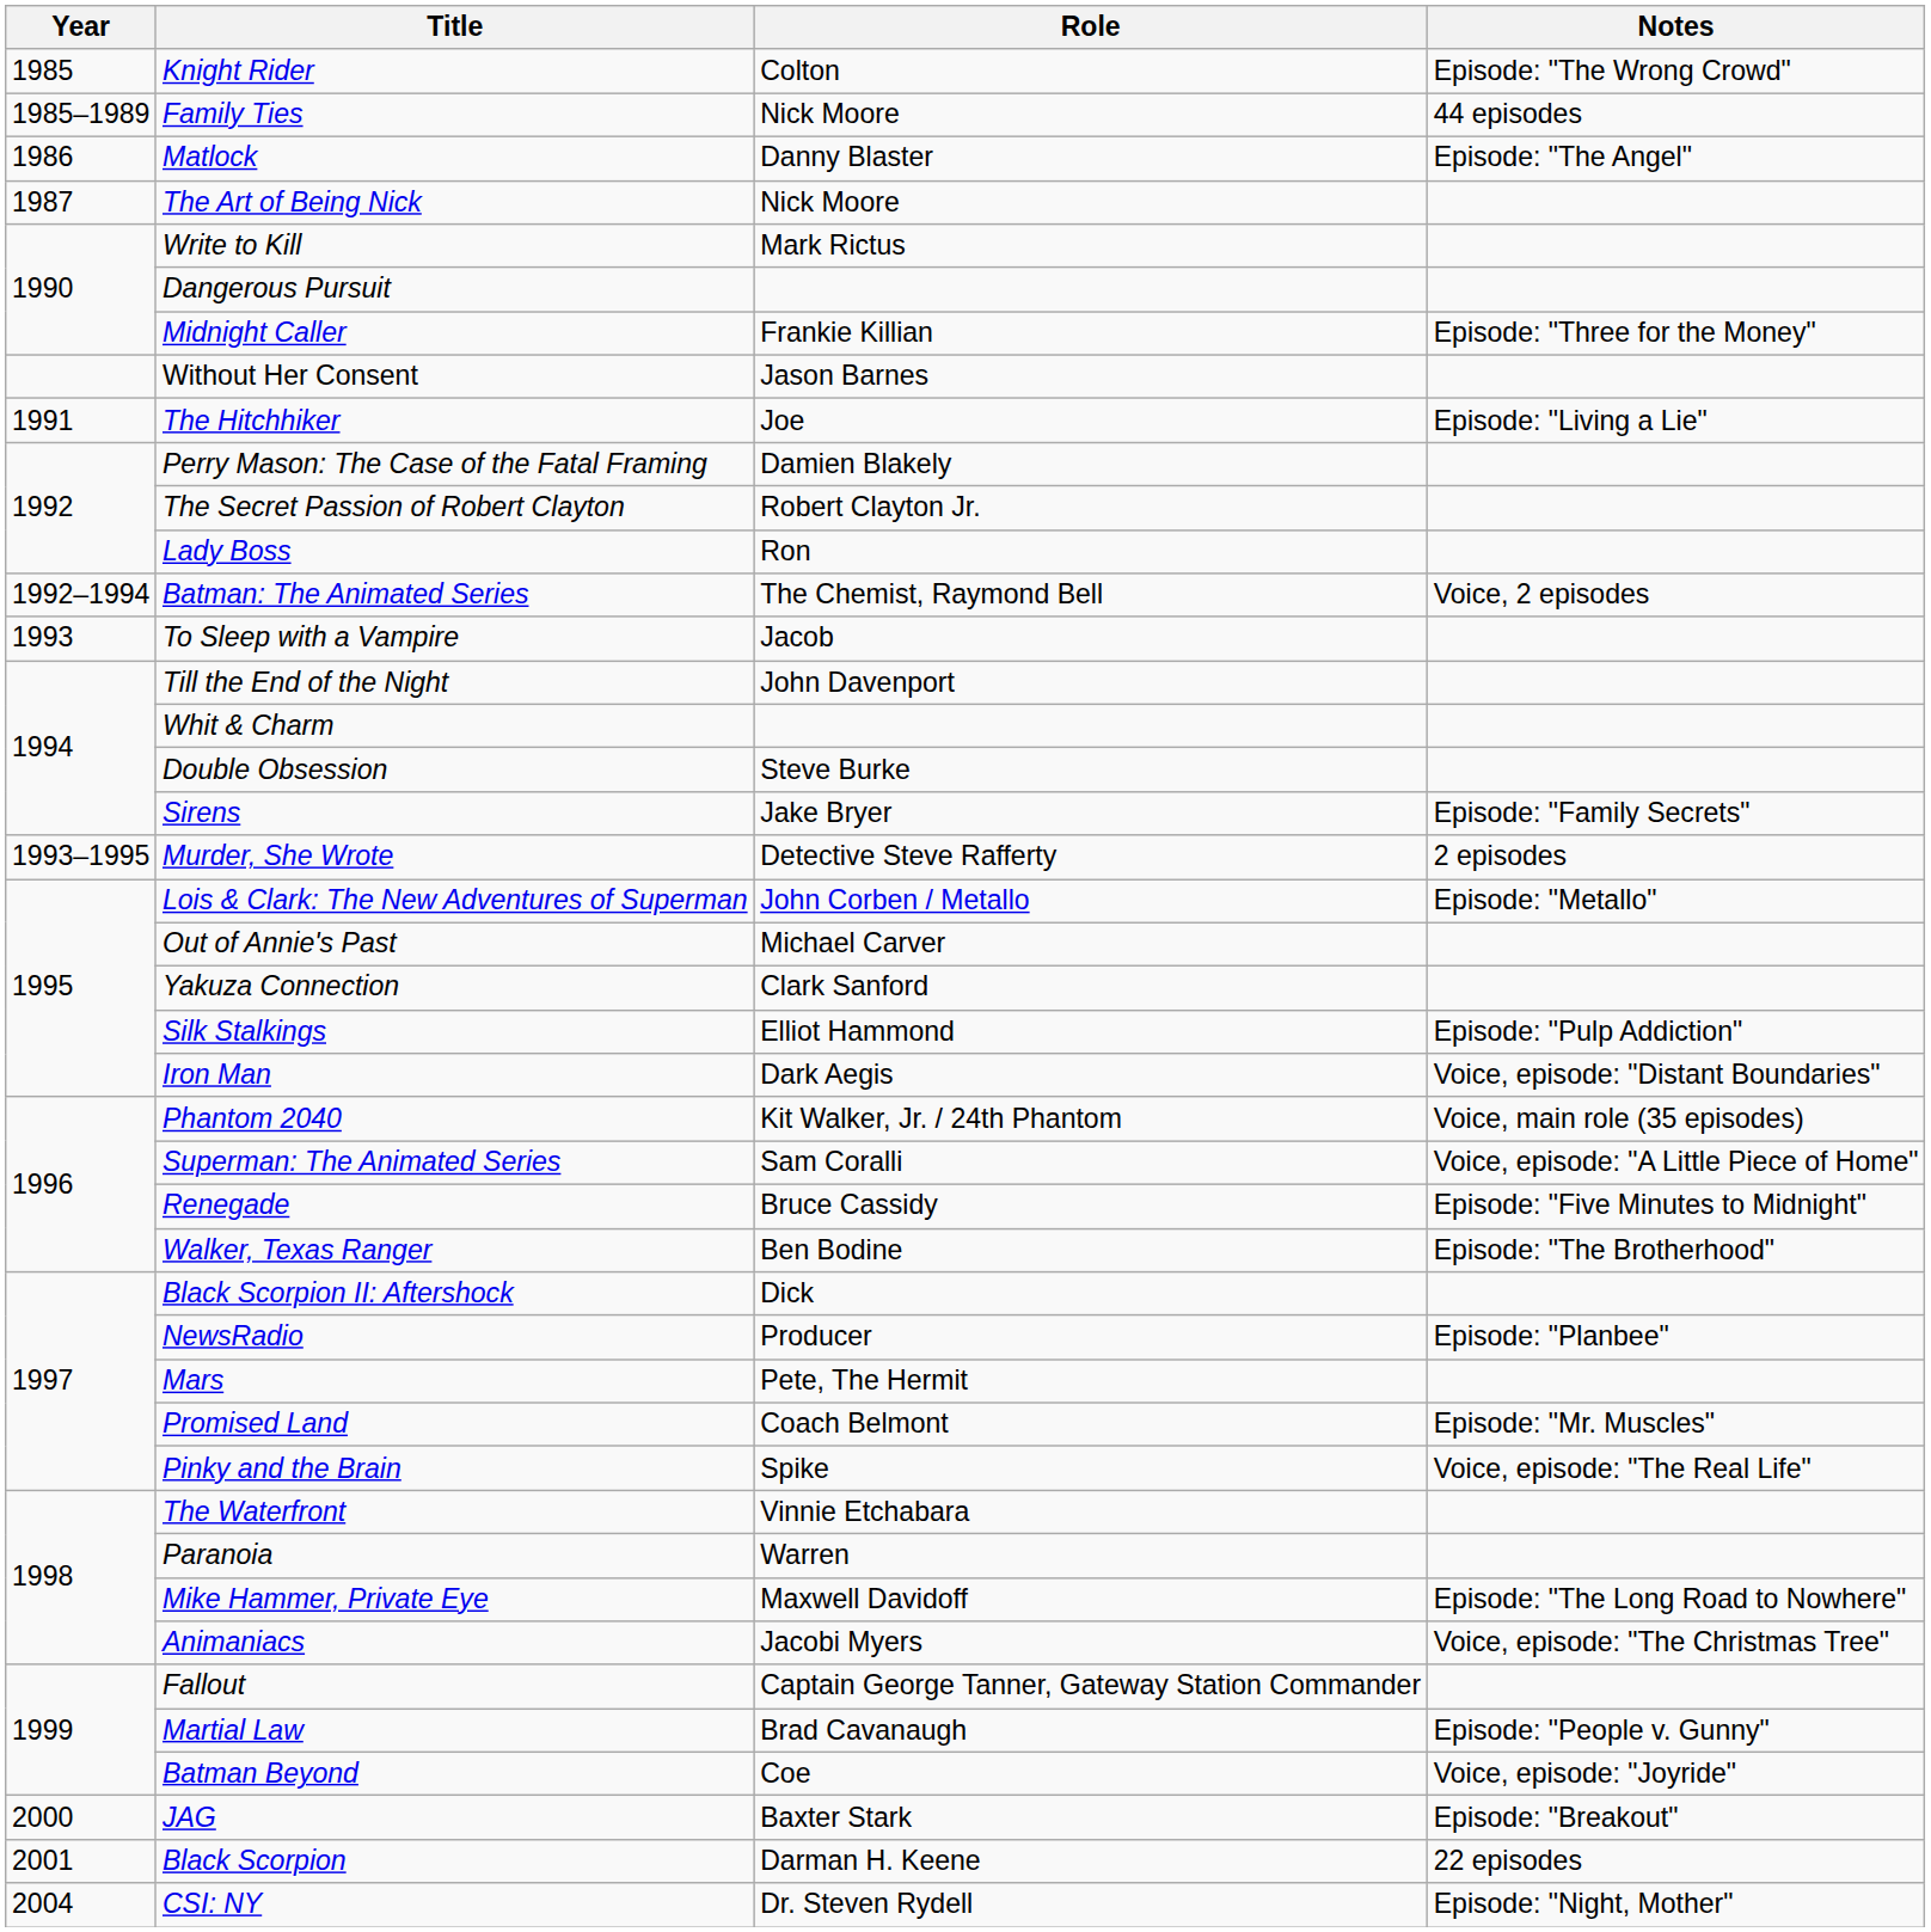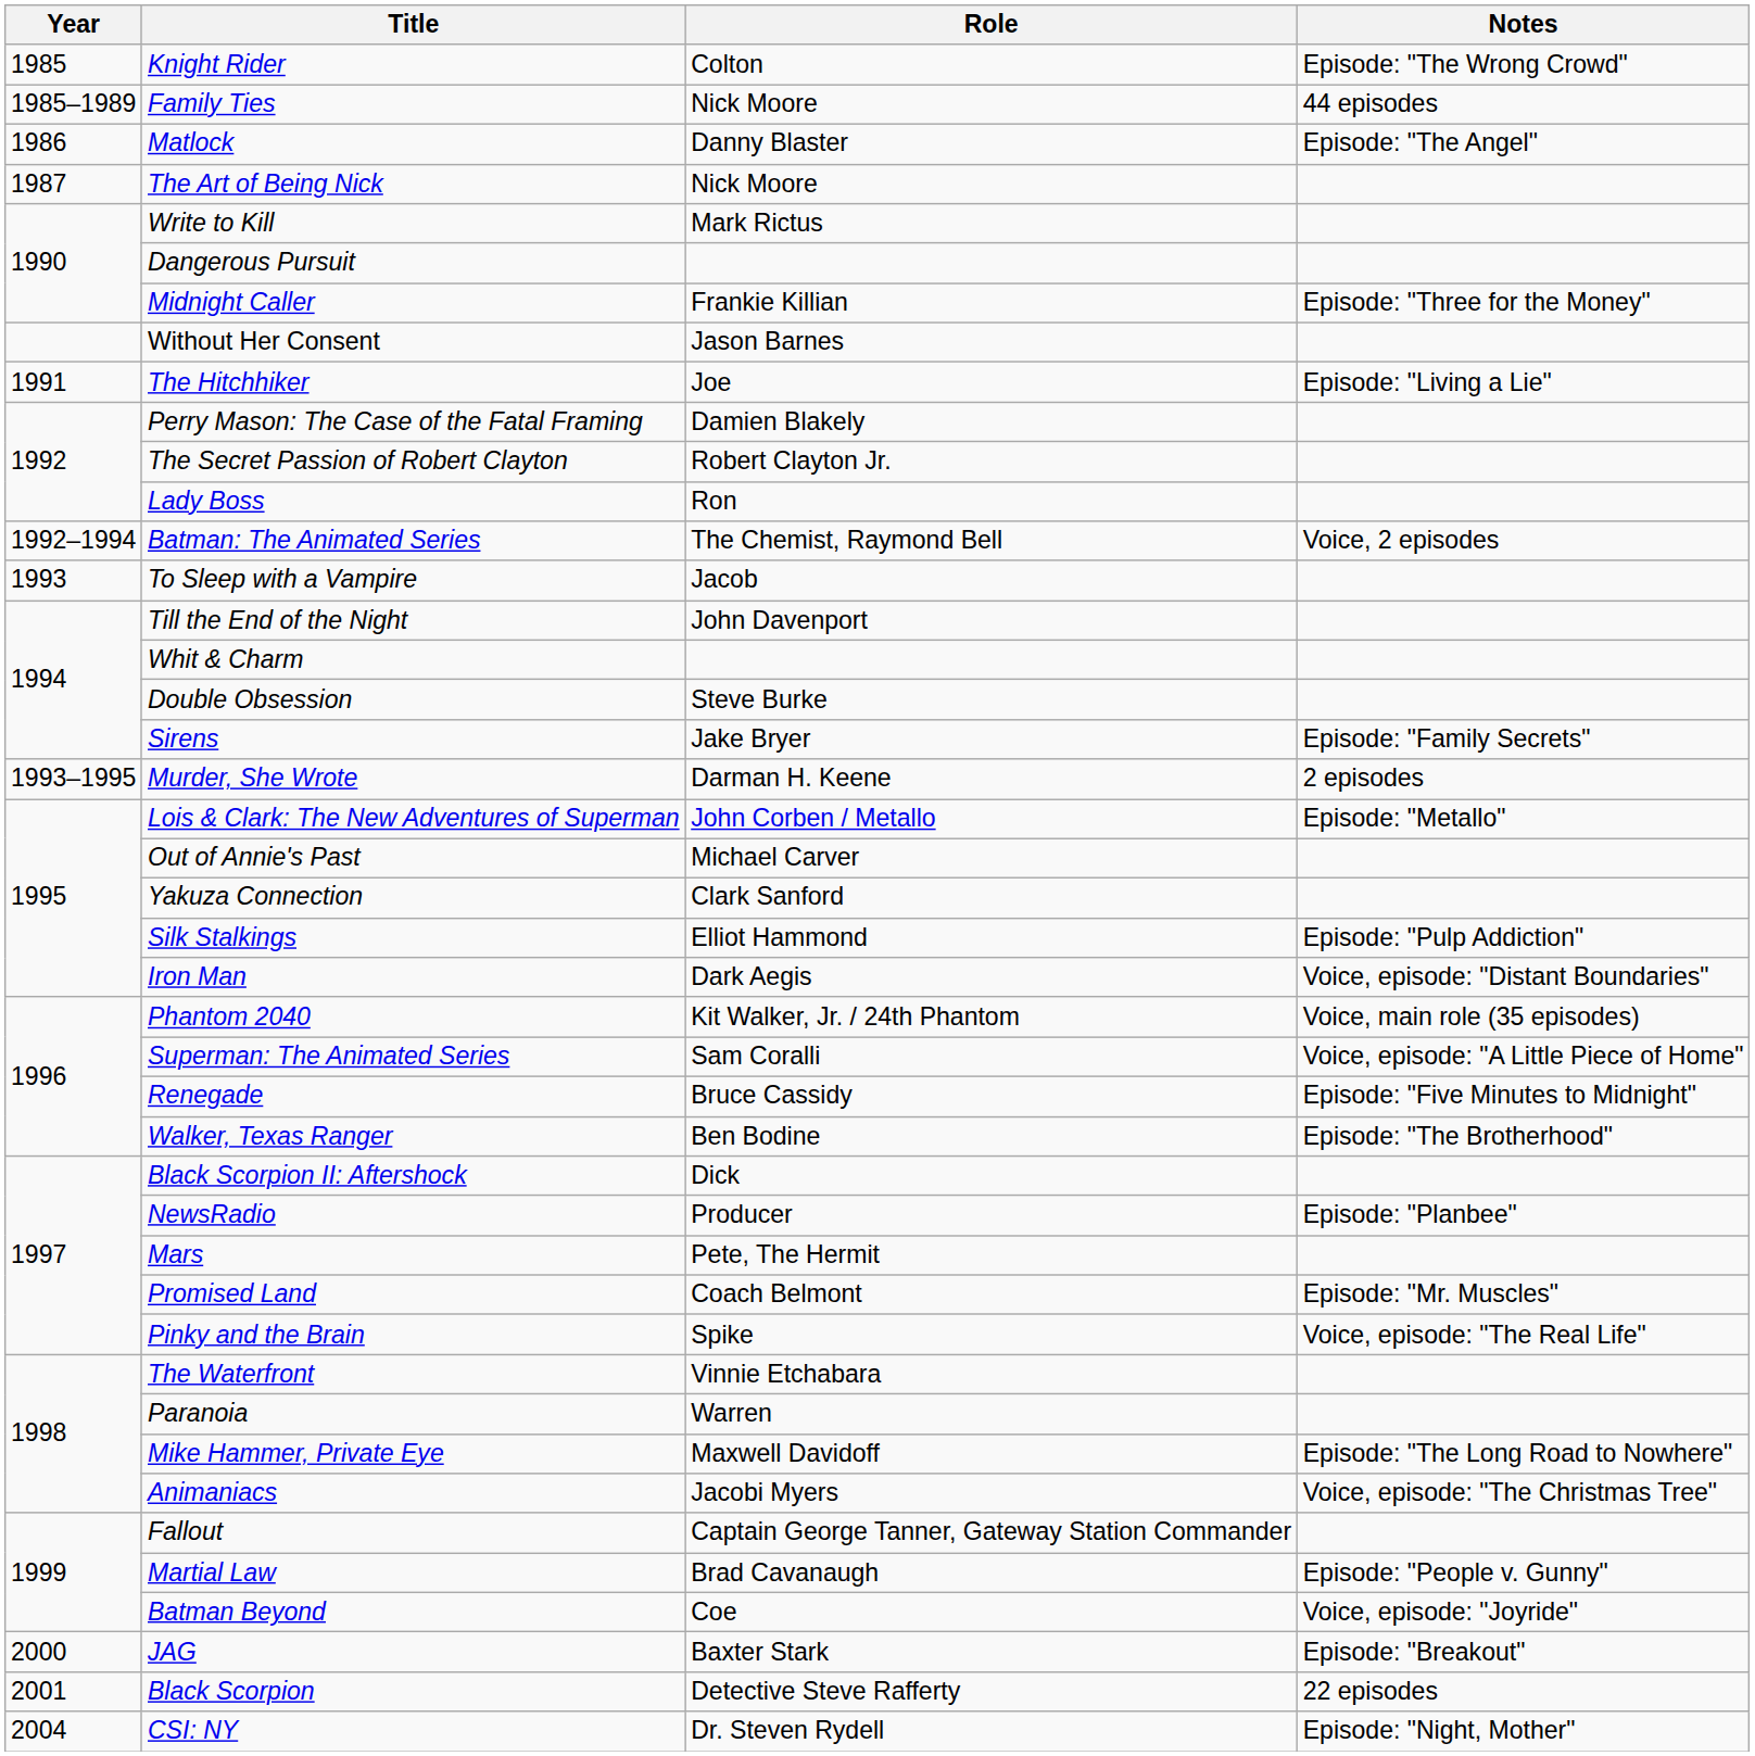Murder, She Wrote | Role: Detective Steve Rafferty -> Darman H. Keene
Black Scorpion | Role: Darman H. Keene -> Detective Steve Rafferty
